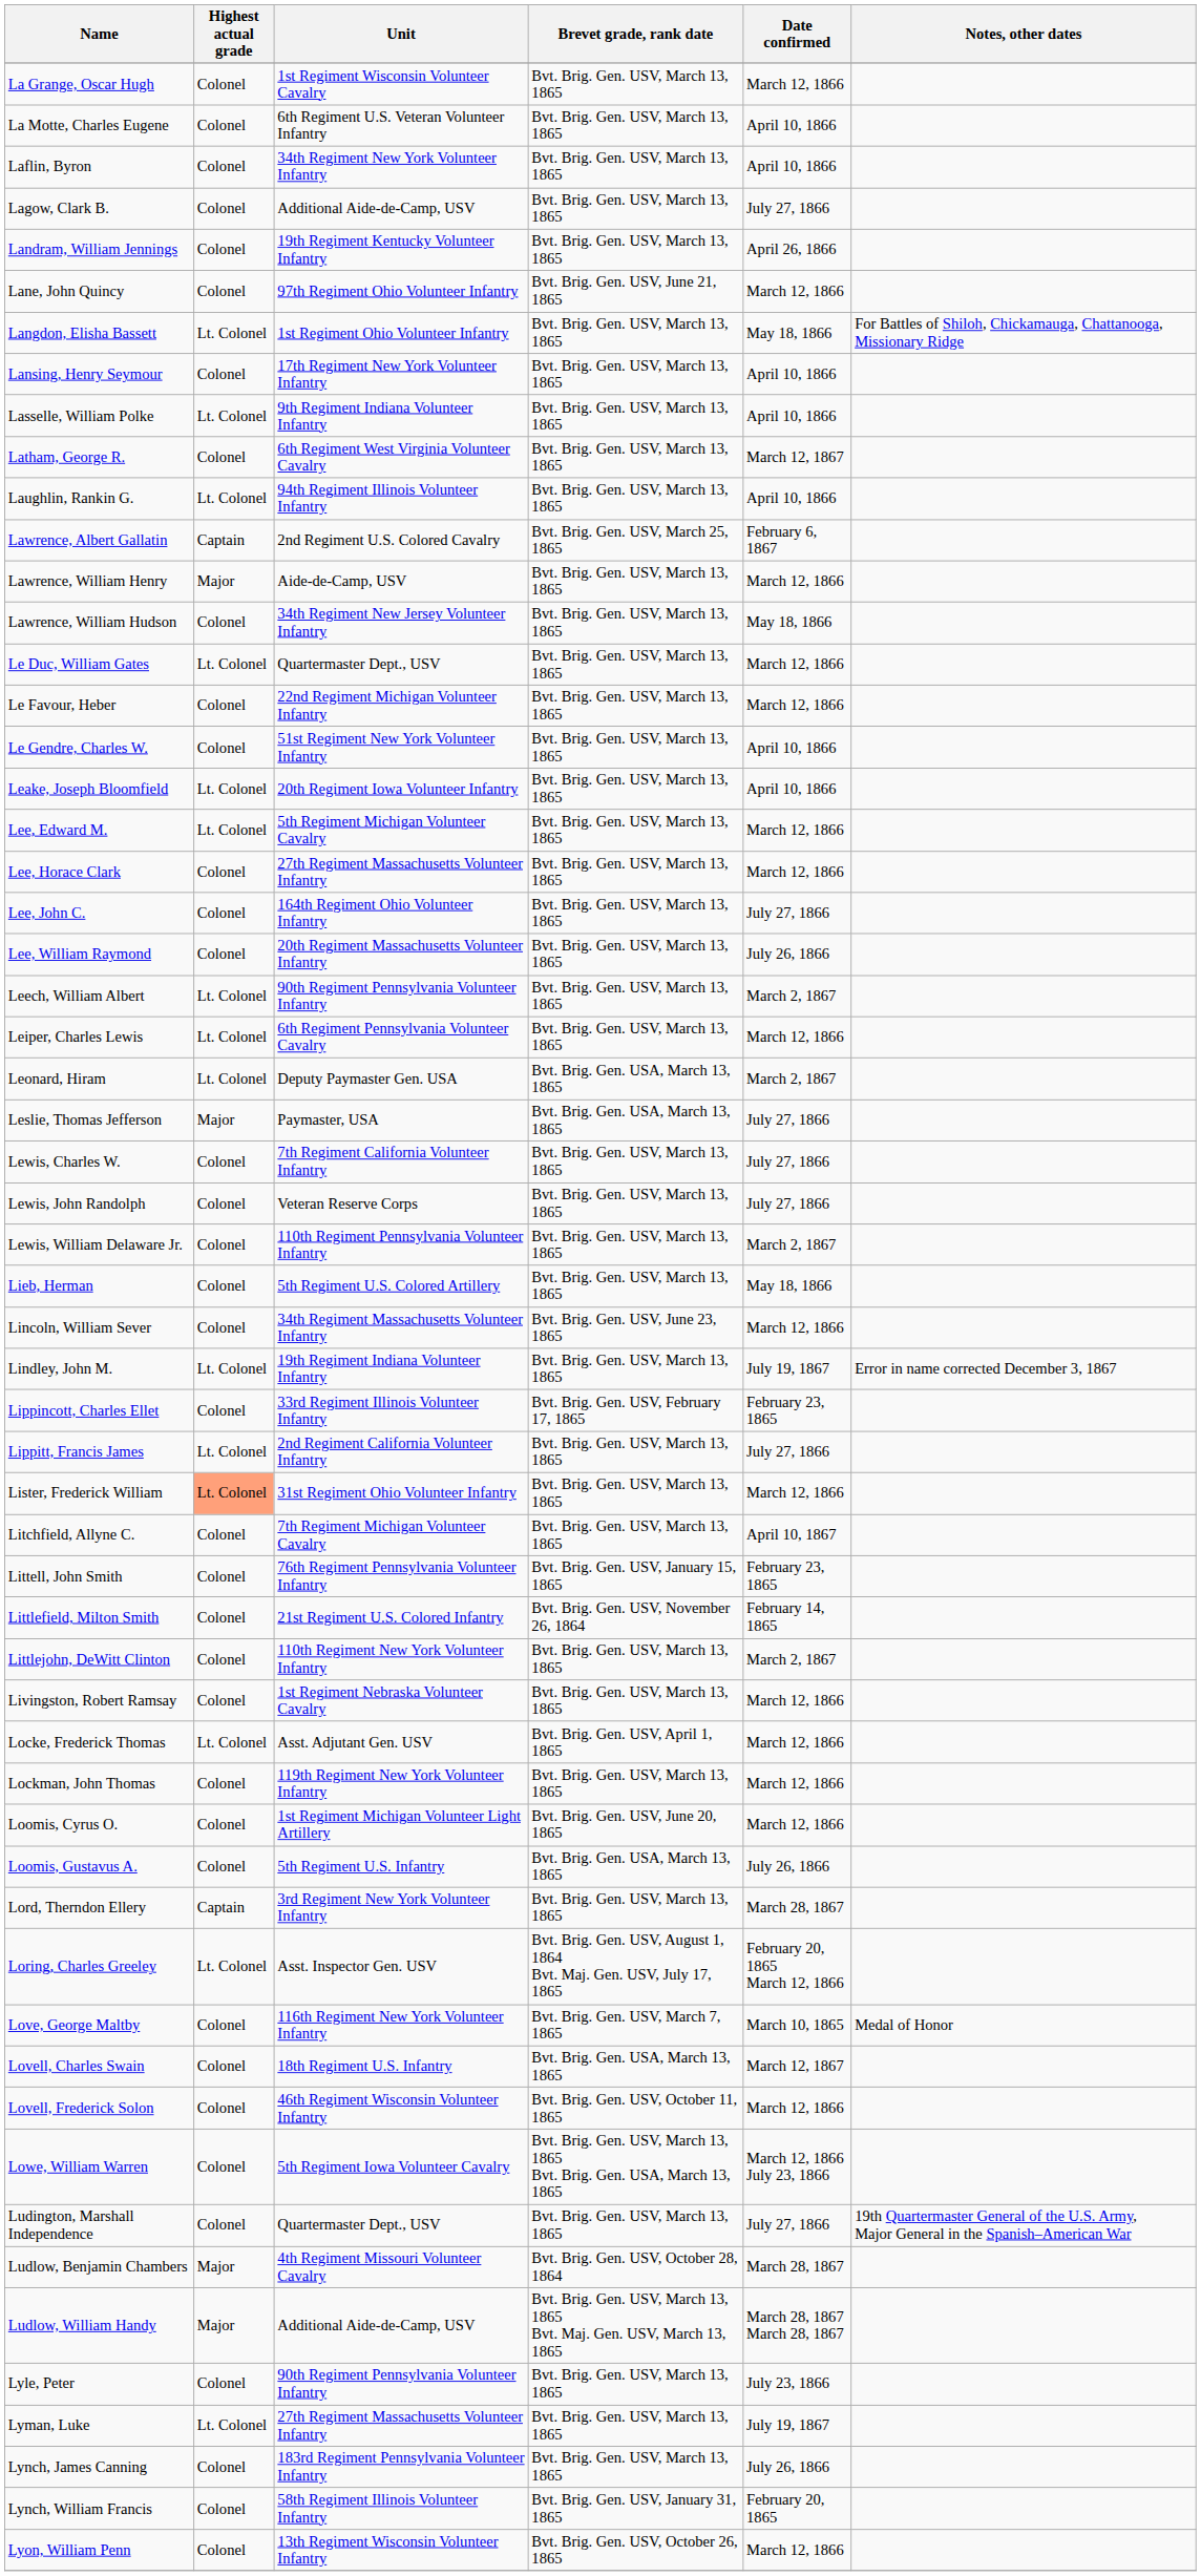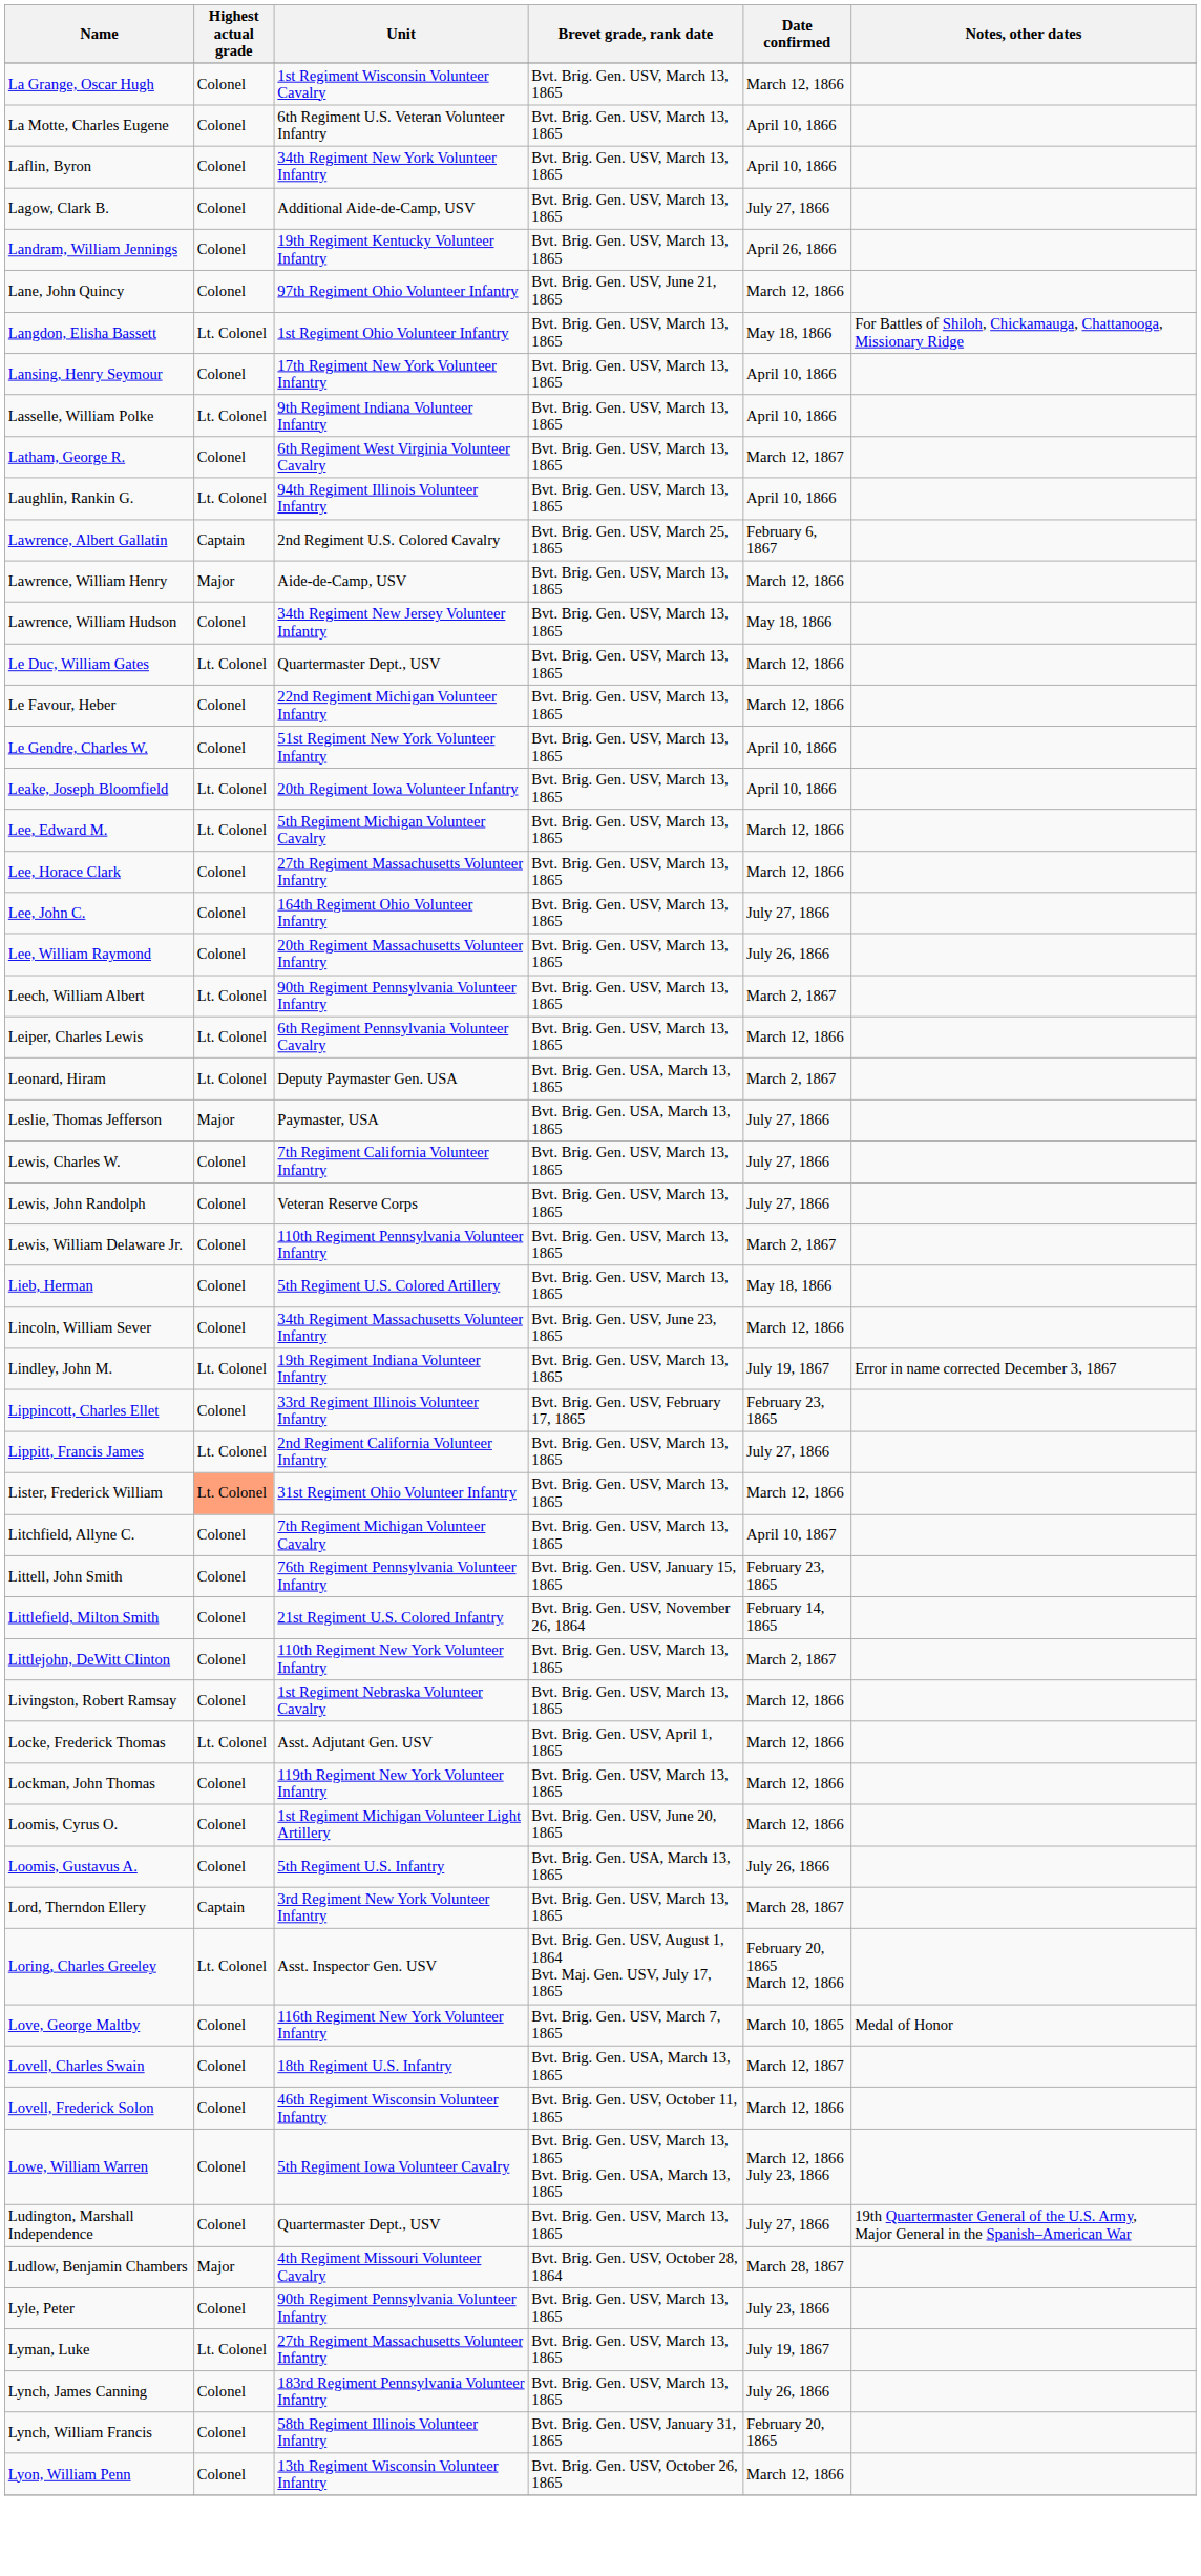- row: Ludlow, William Handy | Major | Additional Aide-de-Camp, USV | Bvt. Brig. Gen. USV, March 13, 1865 Bvt. Maj. Gen. USV, March 13, 1865 | March 28, 1867 March 28, 1867
